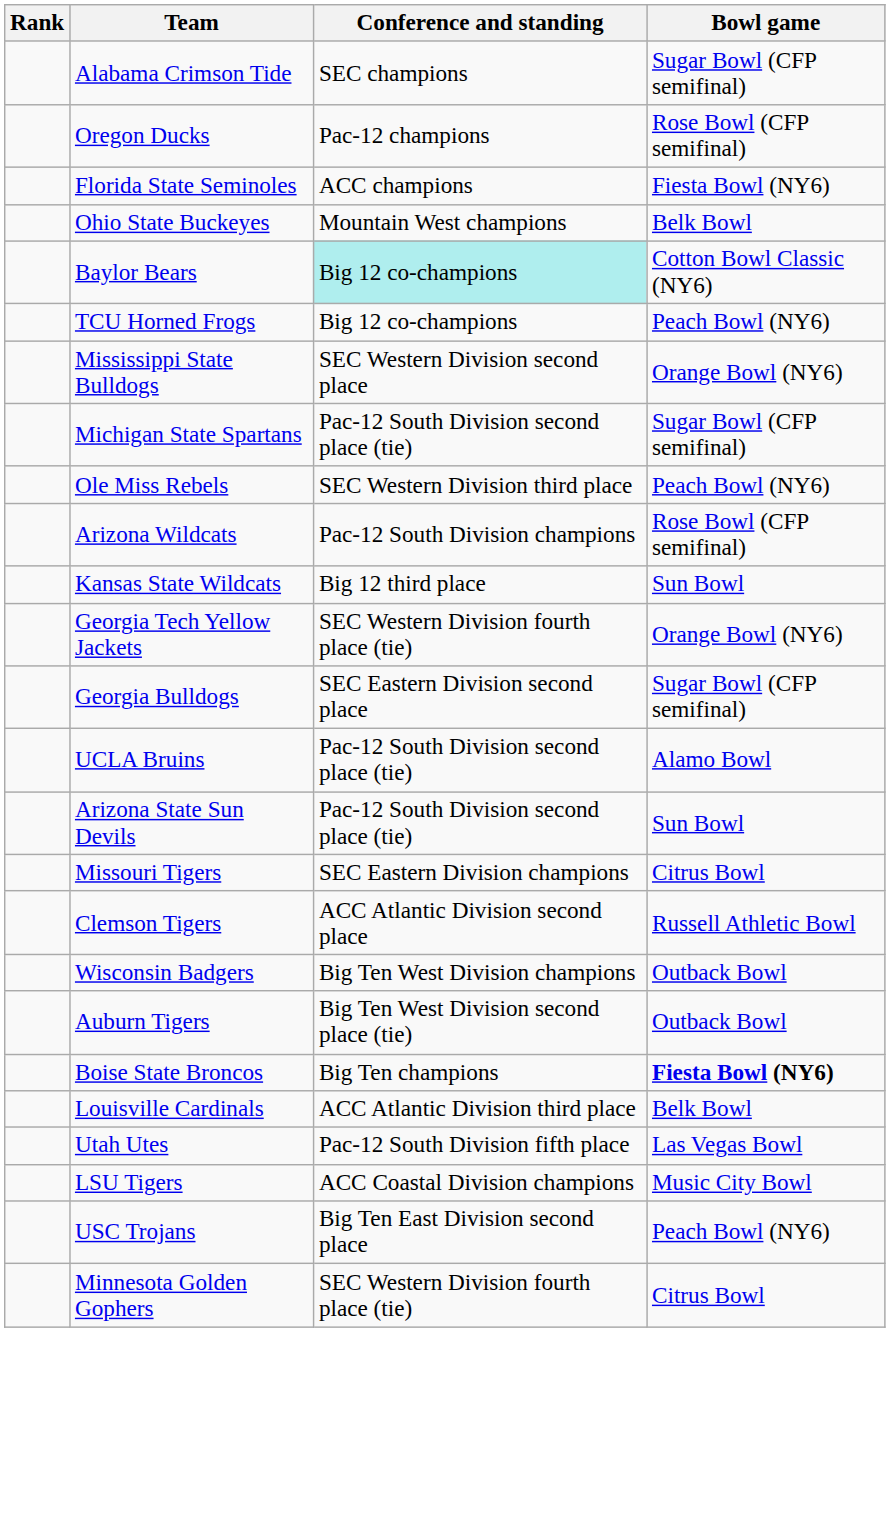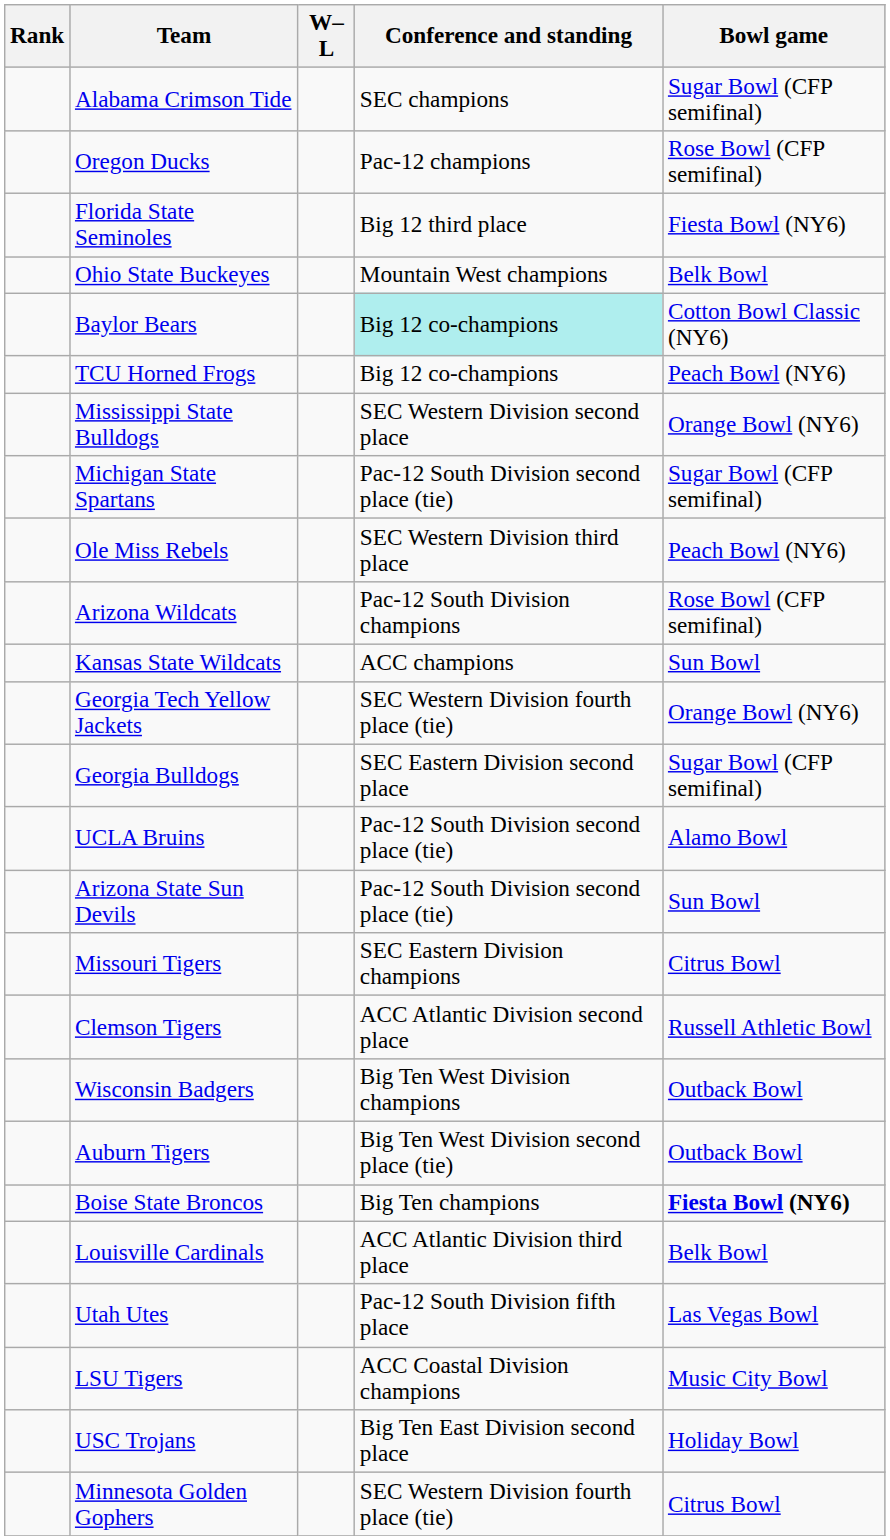+ column: W–L
Florida State Seminoles | Conference and standing: ACC champions -> Big 12 third place
Kansas State Wildcats | Conference and standing: Big 12 third place -> ACC champions
USC Trojans | Bowl game: Peach Bowl (NY6) -> Holiday Bowl
